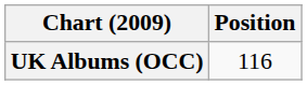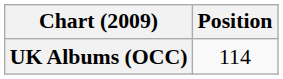UK Albums (OCC) | Position: 116 -> 114
